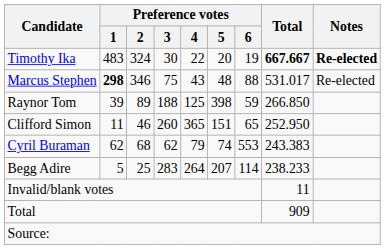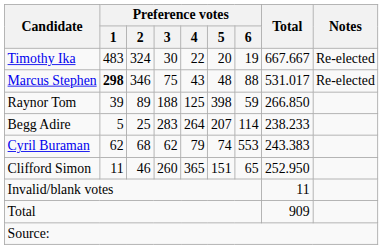Timothy Ika | Total: bold -> normal
Timothy Ika | Notes: bold -> normal
rows swapped: Clifford Simon <-> Begg Adire
